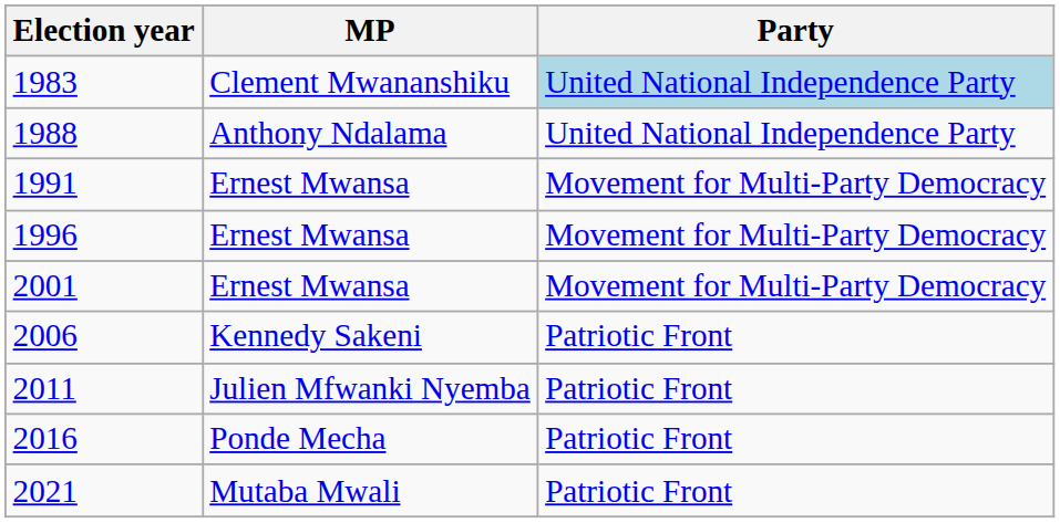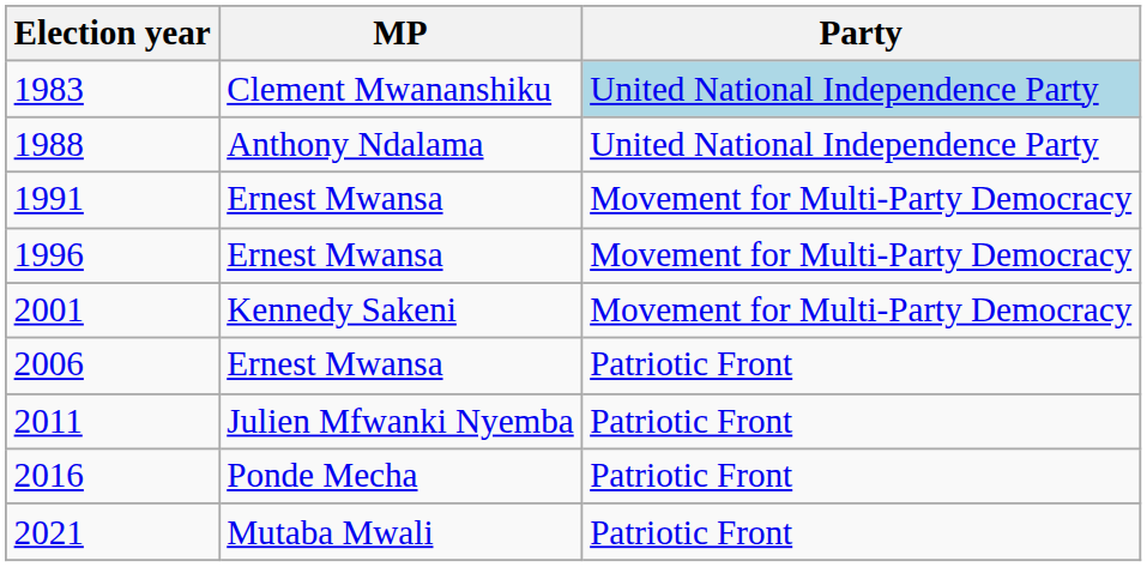2001 | MP: Ernest Mwansa -> Kennedy Sakeni
2006 | MP: Kennedy Sakeni -> Ernest Mwansa
